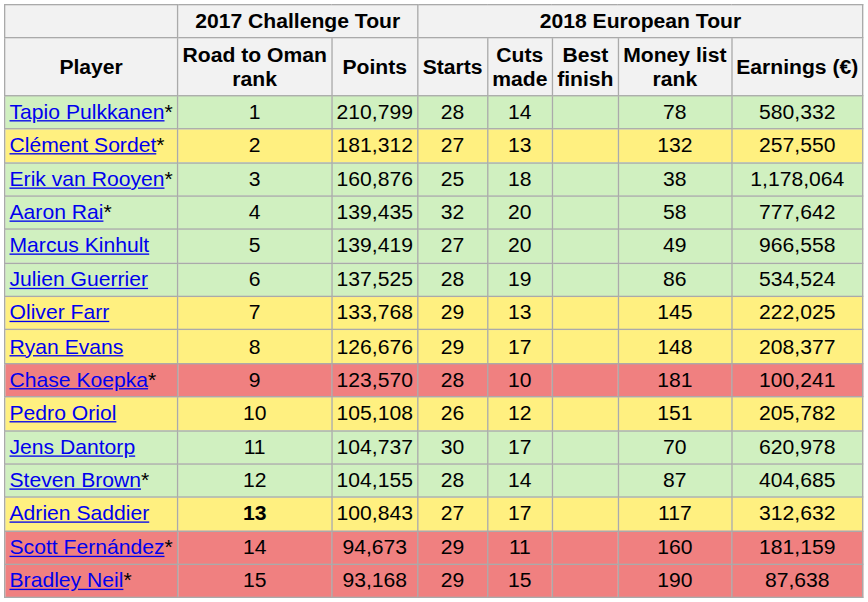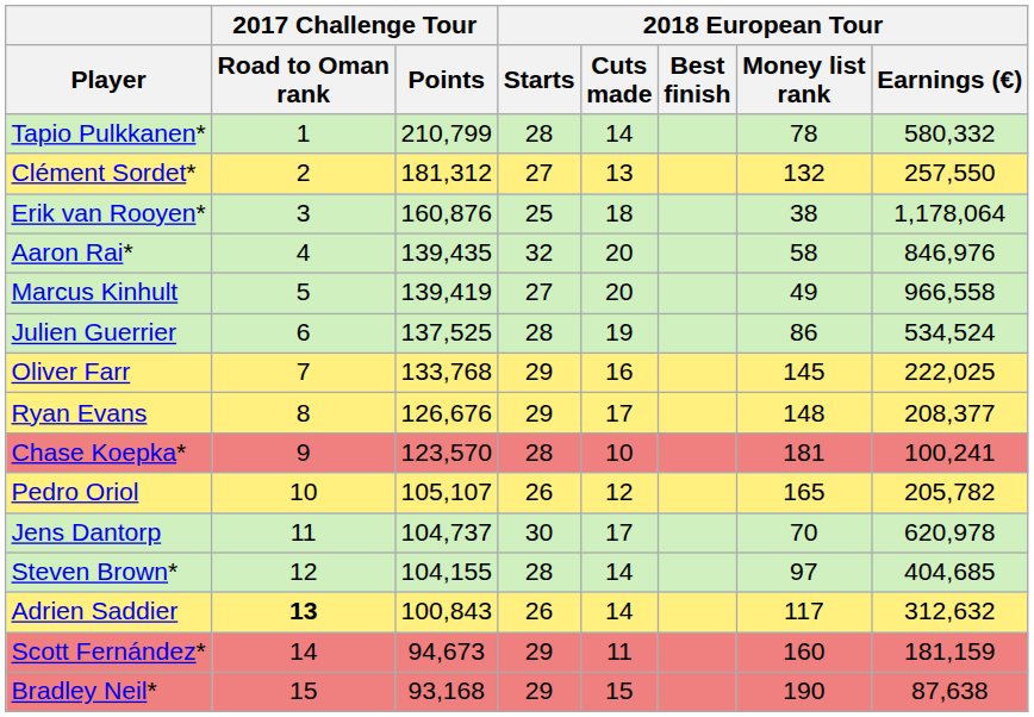Aaron Rai* | 2018 European Tour / Earnings (€): 777,642 -> 846,976
Oliver Farr | 2018 European Tour / Cuts made: 13 -> 16
Pedro Oriol | 2017 Challenge Tour / Points: 105,108 -> 105,107
Pedro Oriol | 2018 European Tour / Money list rank: 151 -> 165
Steven Brown* | 2018 European Tour / Money list rank: 87 -> 97
Adrien Saddier | 2018 European Tour / Starts: 27 -> 26
Adrien Saddier | 2018 European Tour / Cuts made: 17 -> 14
